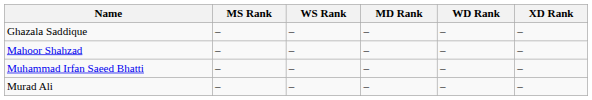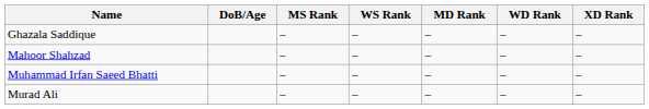+ column: DoB/Age
